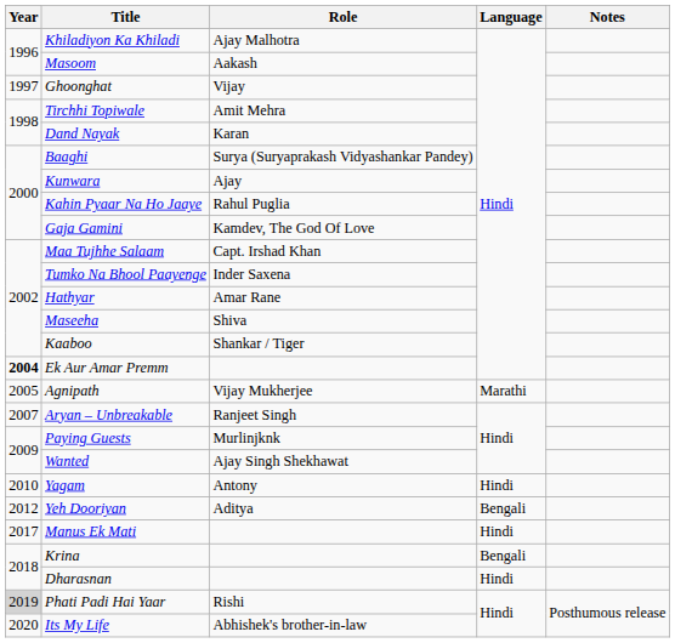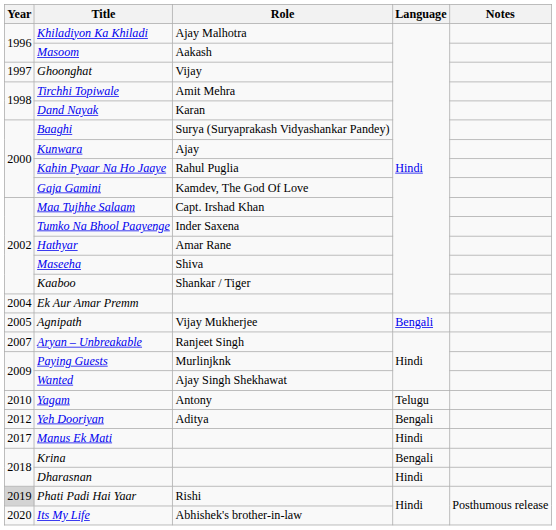Ek Aur Amar Premm | Year: bold -> normal
Agnipath | Language: Marathi -> Bengali
Yagam | Language: Hindi -> Telugu
